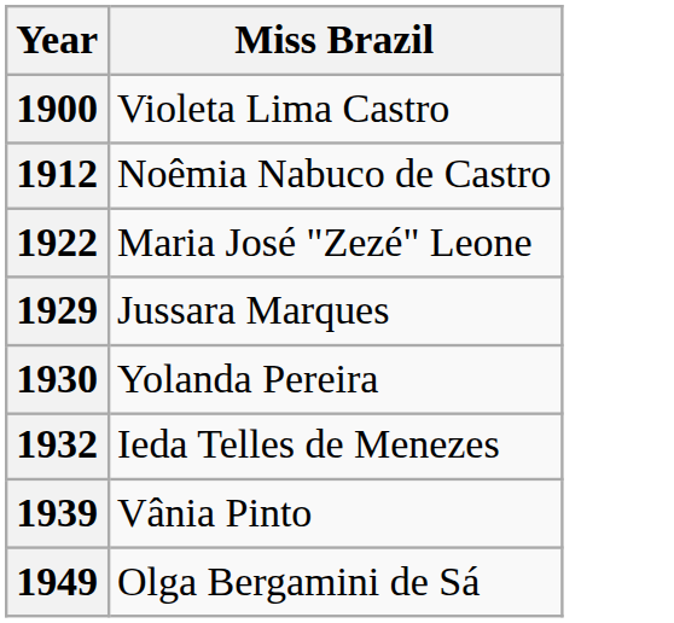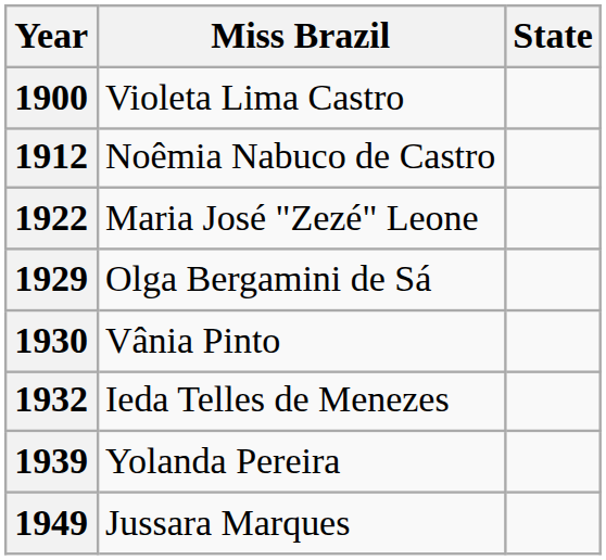+ column: State
1929 | Miss Brazil: Jussara Marques -> Olga Bergamini de Sá
1930 | Miss Brazil: Yolanda Pereira -> Vânia Pinto
1939 | Miss Brazil: Vânia Pinto -> Yolanda Pereira
1949 | Miss Brazil: Olga Bergamini de Sá -> Jussara Marques
